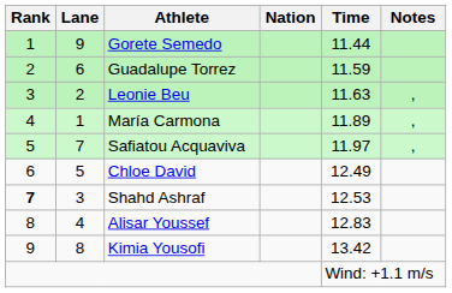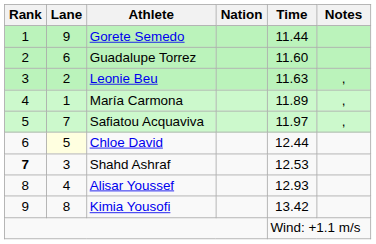Guadalupe Torrez | Time: 11.59 -> 11.60
Chloe David | Lane: no background -> lightyellow background
Chloe David | Time: 12.49 -> 12.44
Alisar Youssef | Time: 12.83 -> 12.93
